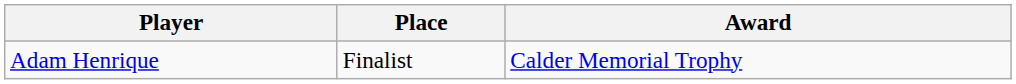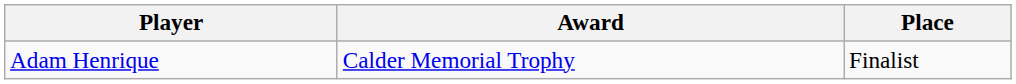columns swapped: Award <-> Place
